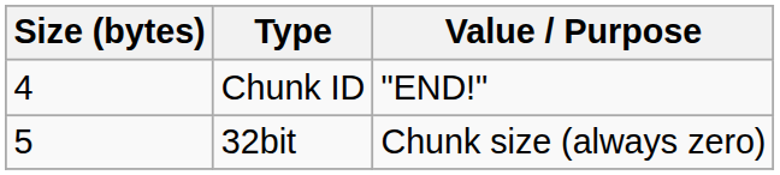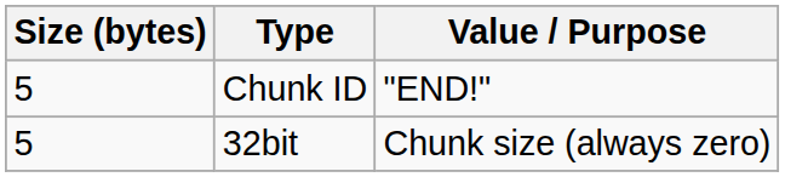Chunk ID | Size (bytes): 4 -> 5
